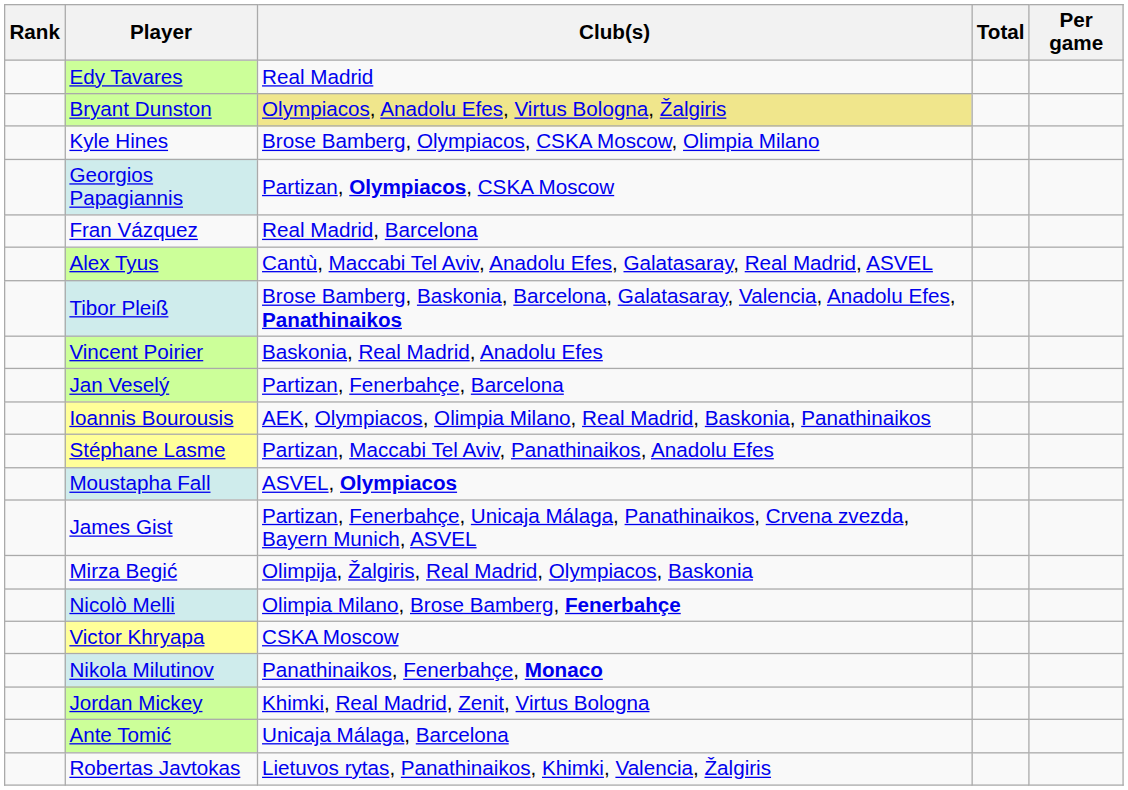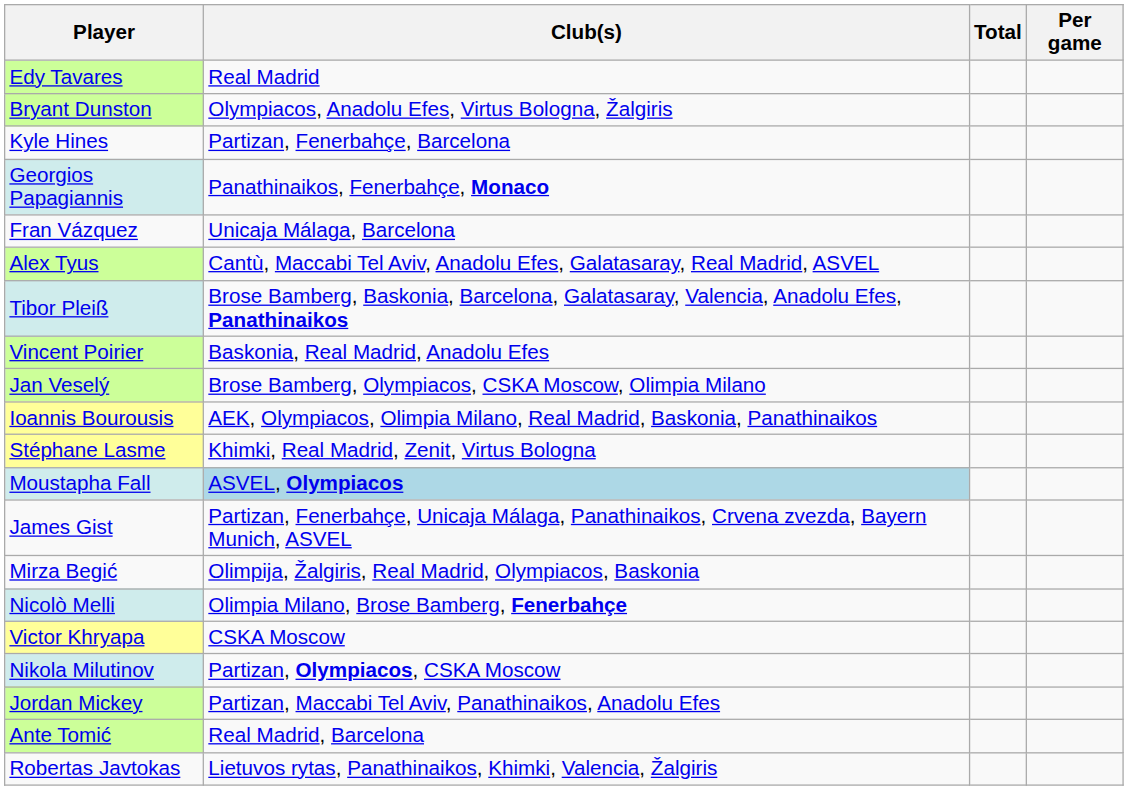- column: Rank
Bryant Dunston | Club(s): khaki background -> no background
Kyle Hines | Club(s): Brose Bamberg, Olympiacos, CSKA Moscow, Olimpia Milano -> Partizan, Fenerbahçe, Barcelona
Georgios Papagiannis | Club(s): Partizan, Olympiacos, CSKA Moscow -> Panathinaikos, Fenerbahçe, Monaco
Fran Vázquez | Club(s): Real Madrid, Barcelona -> Unicaja Málaga, Barcelona
Jan Veselý | Club(s): Partizan, Fenerbahçe, Barcelona -> Brose Bamberg, Olympiacos, CSKA Moscow, Olimpia Milano
Stéphane Lasme | Club(s): Partizan, Maccabi Tel Aviv, Panathinaikos, Anadolu Efes -> Khimki, Real Madrid, Zenit, Virtus Bologna
Moustapha Fall | Club(s): no background -> lightblue background
Nikola Milutinov | Club(s): Panathinaikos, Fenerbahçe, Monaco -> Partizan, Olympiacos, CSKA Moscow
Jordan Mickey | Club(s): Khimki, Real Madrid, Zenit, Virtus Bologna -> Partizan, Maccabi Tel Aviv, Panathinaikos, Anadolu Efes
Ante Tomić | Club(s): Unicaja Málaga, Barcelona -> Real Madrid, Barcelona
